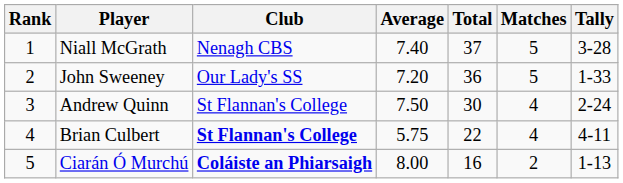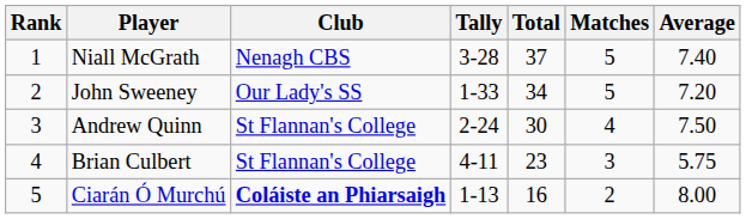columns swapped: Tally <-> Average
John Sweeney | Total: 36 -> 34
Brian Culbert | Club: bold -> normal
Brian Culbert | Total: 22 -> 23
Brian Culbert | Matches: 4 -> 3
